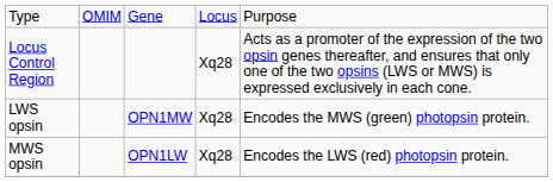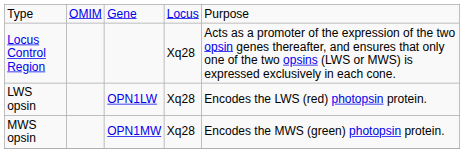LWS opsin | column 3: OPN1MW -> OPN1LW
LWS opsin | column 5: Encodes the MWS (green) photopsin protein. -> Encodes the LWS (red) photopsin protein.
MWS opsin | column 3: OPN1LW -> OPN1MW
MWS opsin | column 5: Encodes the LWS (red) photopsin protein. -> Encodes the MWS (green) photopsin protein.
